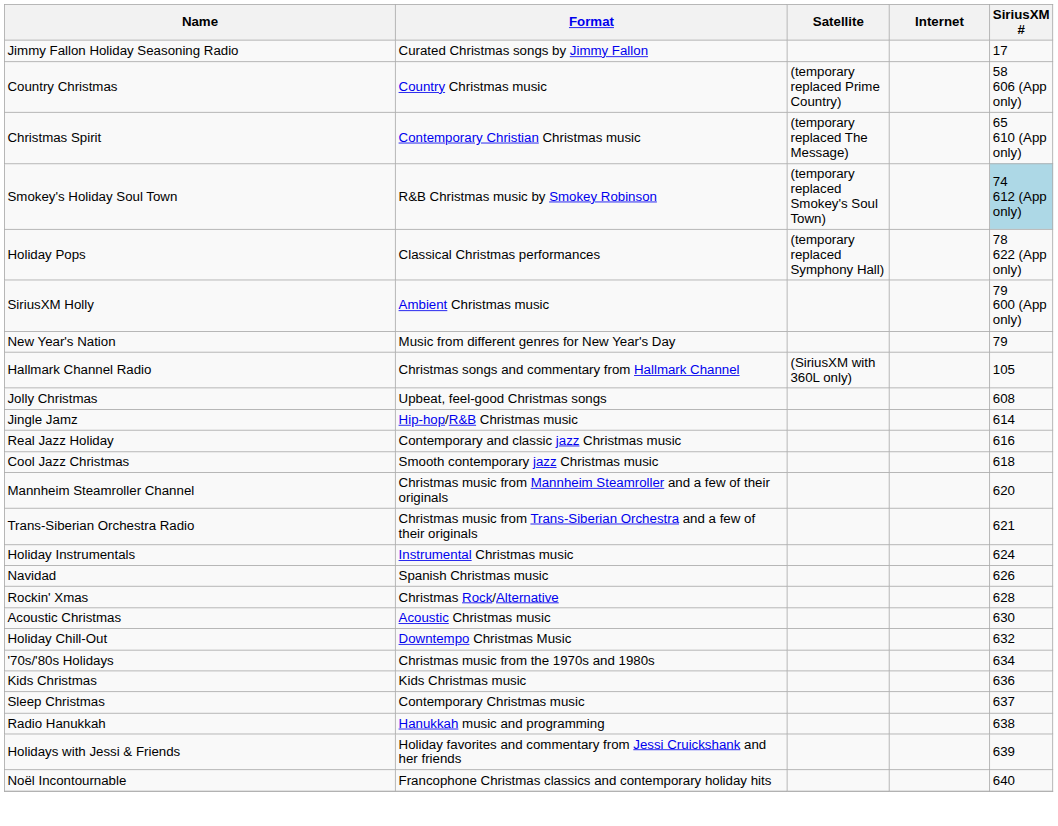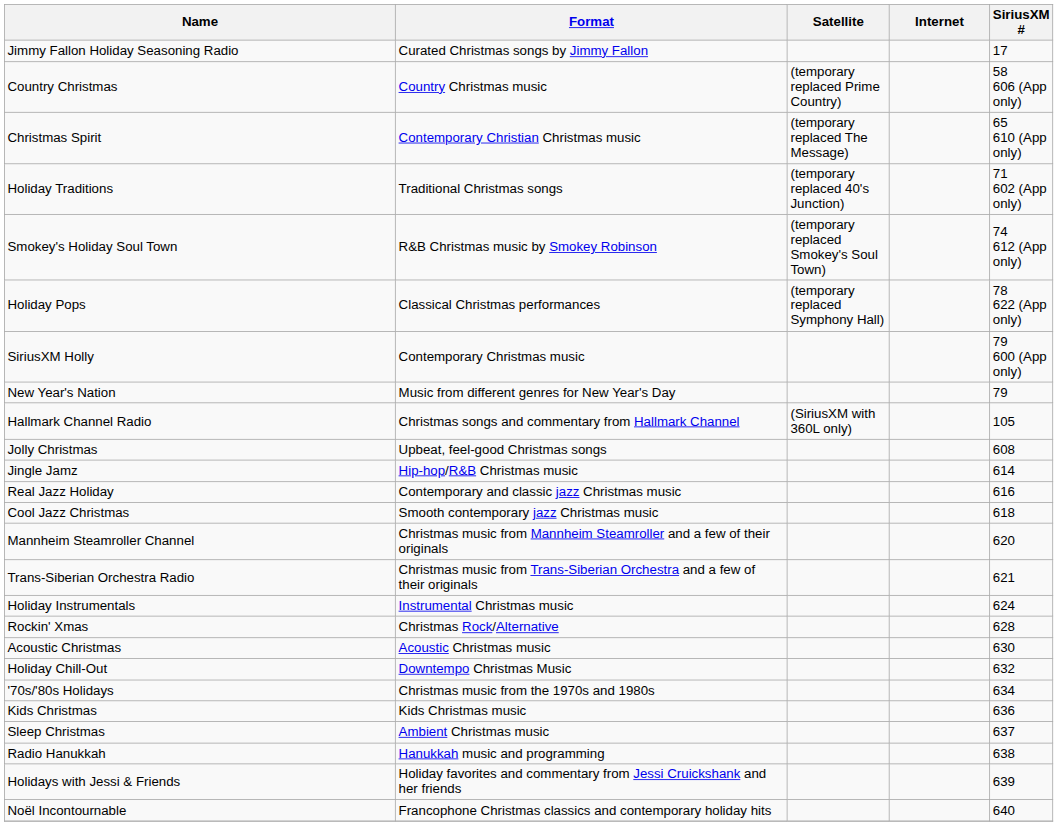+ row: Holiday Traditions | Traditional Christmas songs | (temporary replaced 40's Junction) | 71 602 (App only)
Smokey's Holiday Soul Town | SiriusXM #: lightblue background -> no background
SiriusXM Holly | Format: Ambient Christmas music -> Contemporary Christmas music
- row: Navidad | Spanish Christmas music | 626
Sleep Christmas | Format: Contemporary Christmas music -> Ambient Christmas music
